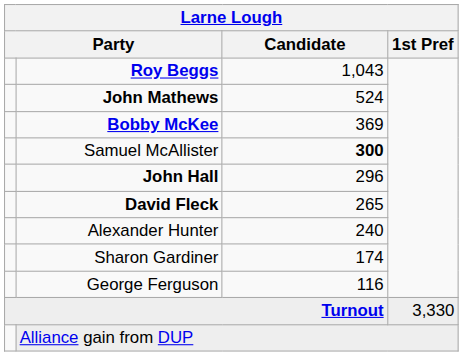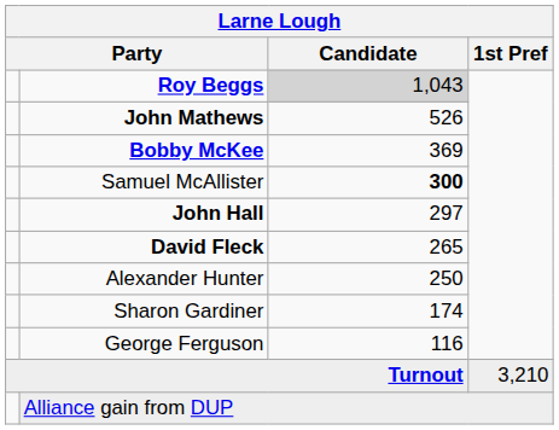Roy Beggs | Candidate: no background -> lightgrey background
John Mathews | Candidate: 524 -> 526
John Hall | Candidate: 296 -> 297
Alexander Hunter | Candidate: 240 -> 250
Turnout | 1st Pref: 3,330 -> 3,210
